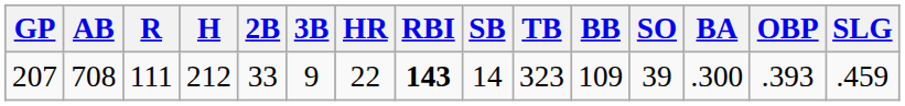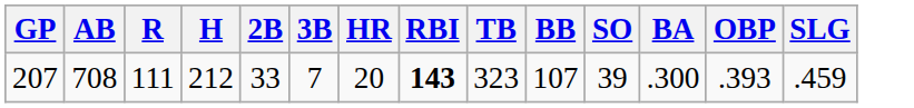- column: SB | 14
207 | 3B: 9 -> 7
207 | HR: 22 -> 20
207 | BB: 109 -> 107
